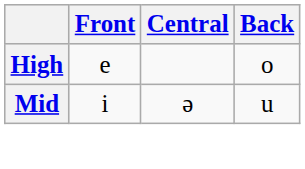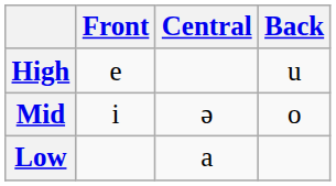High | Back: o -> u
Mid | Back: u -> o
+ row: Low | a
